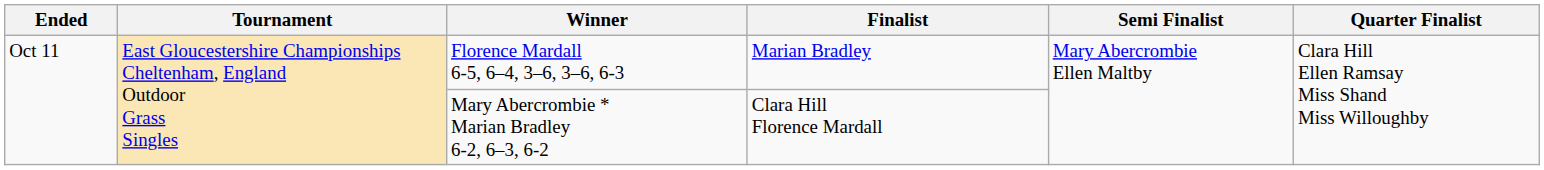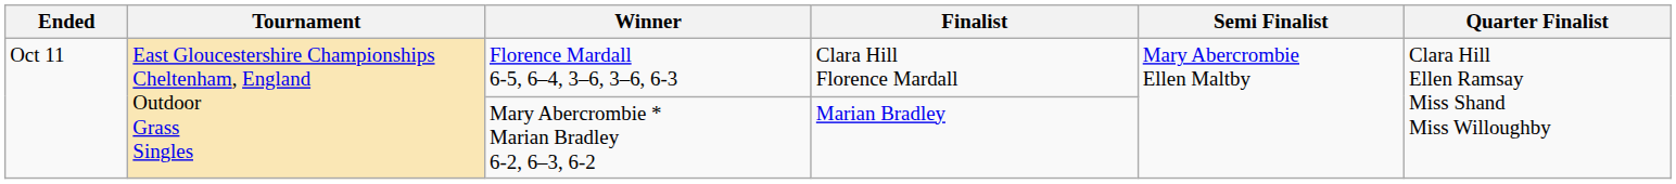Florence Mardall 6-5, 6–4, 3–6, 3–6, 6-3 | Finalist: Marian Bradley -> Clara Hill Florence Mardall
Mary Abercrombie * Marian Bradley 6-2, 6–3, 6-2 | Finalist: Clara Hill Florence Mardall -> Marian Bradley
